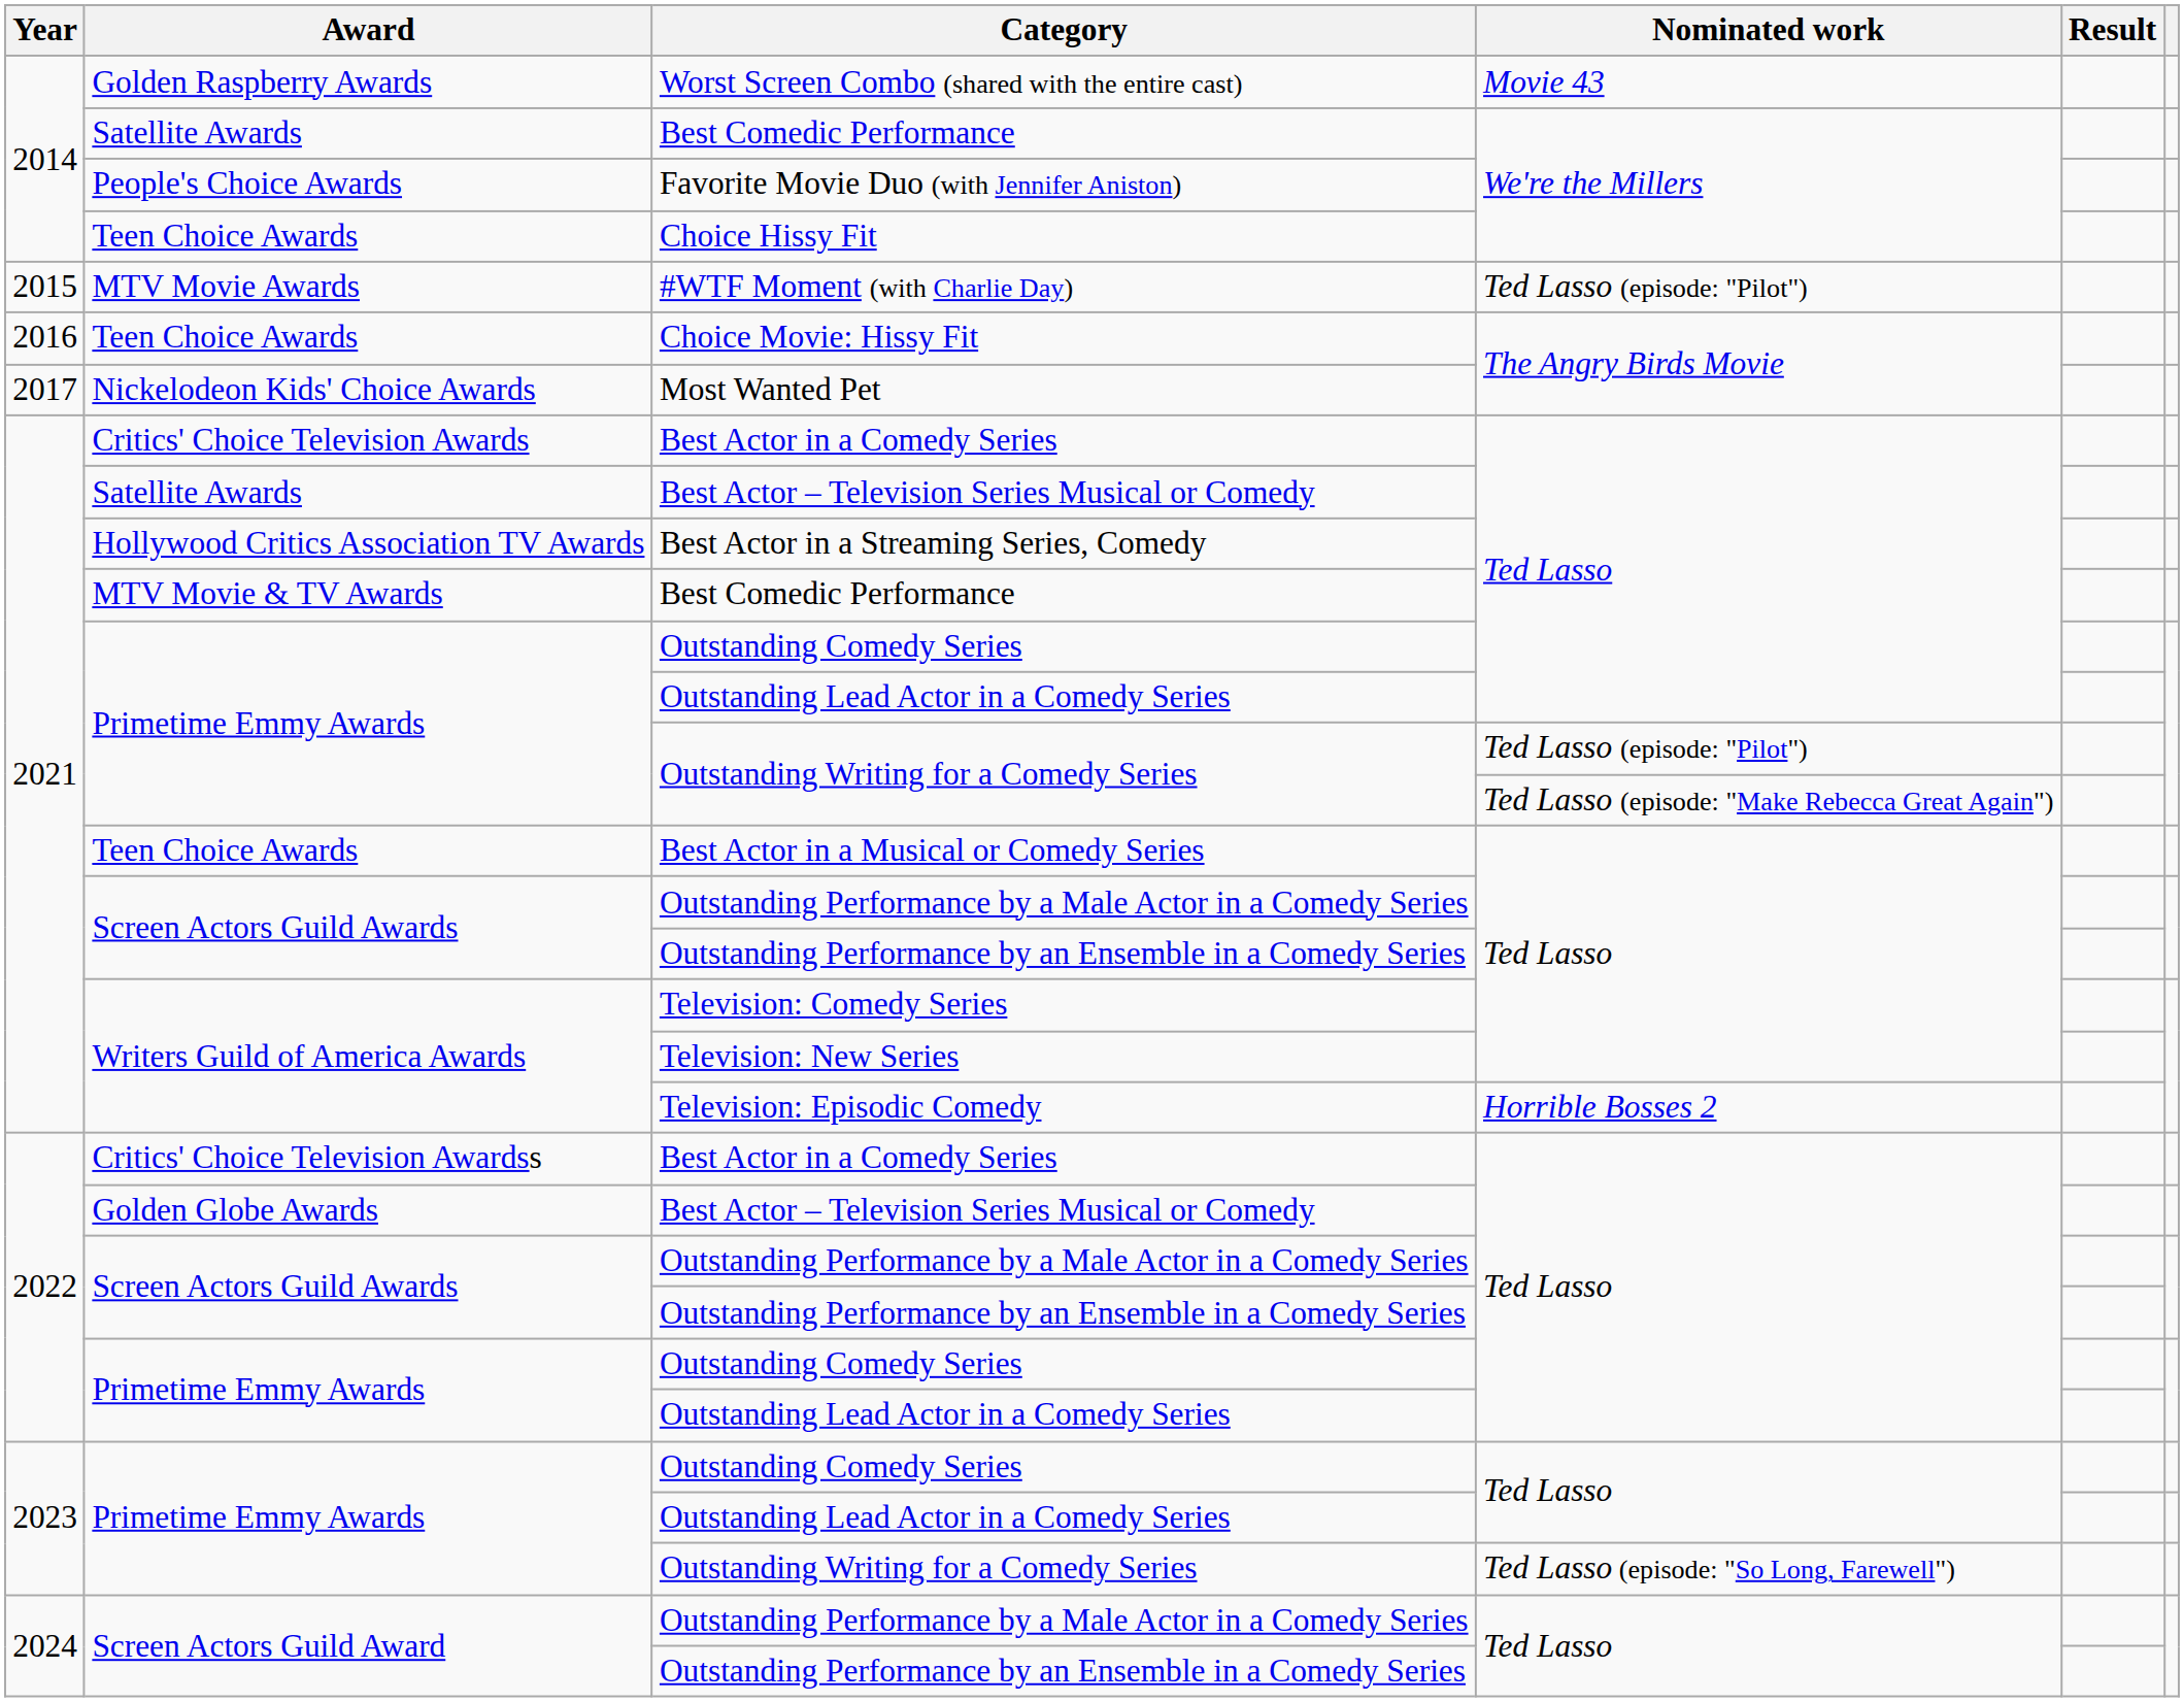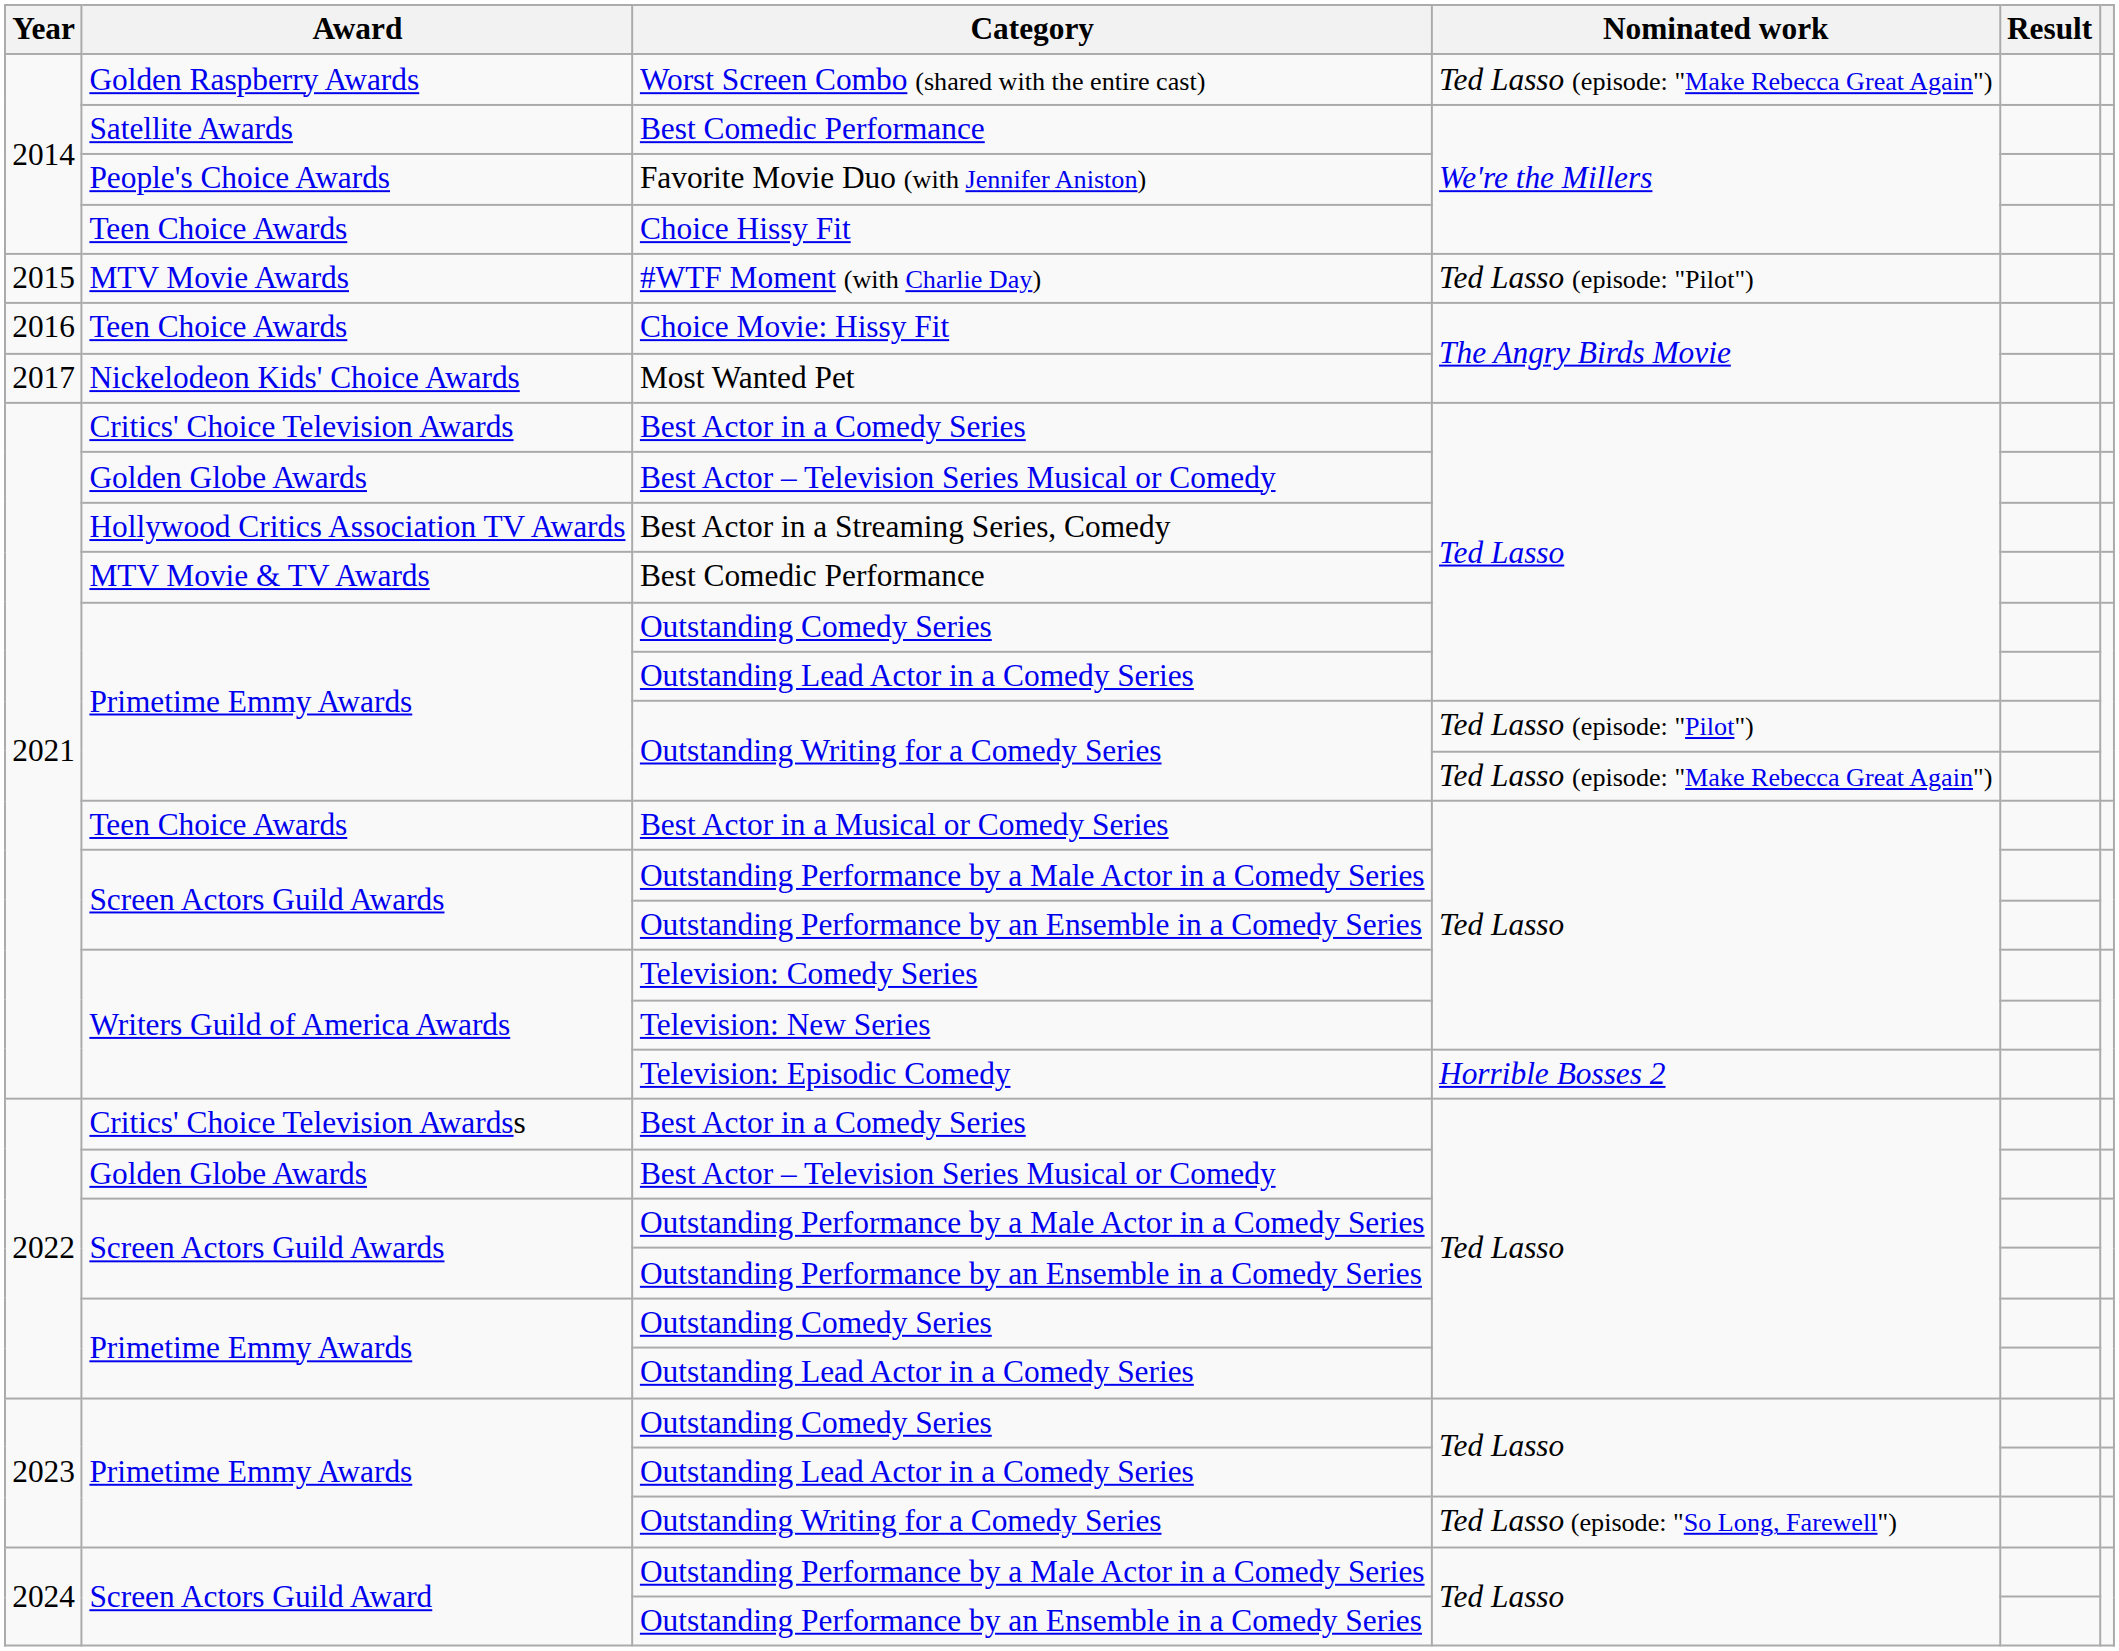Worst Screen Combo (shared with the entire cast) | Nominated work: Movie 43 -> Ted Lasso (episode: "Make Rebecca Great Again")
2021 / Best Actor – Television Series Musical or Comedy | Award: Satellite Awards -> Golden Globe Awards
